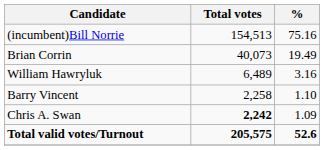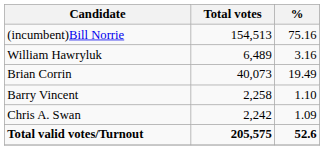rows swapped: Brian Corrin <-> William Hawryluk
Chris A. Swan | Total votes: bold -> normal
